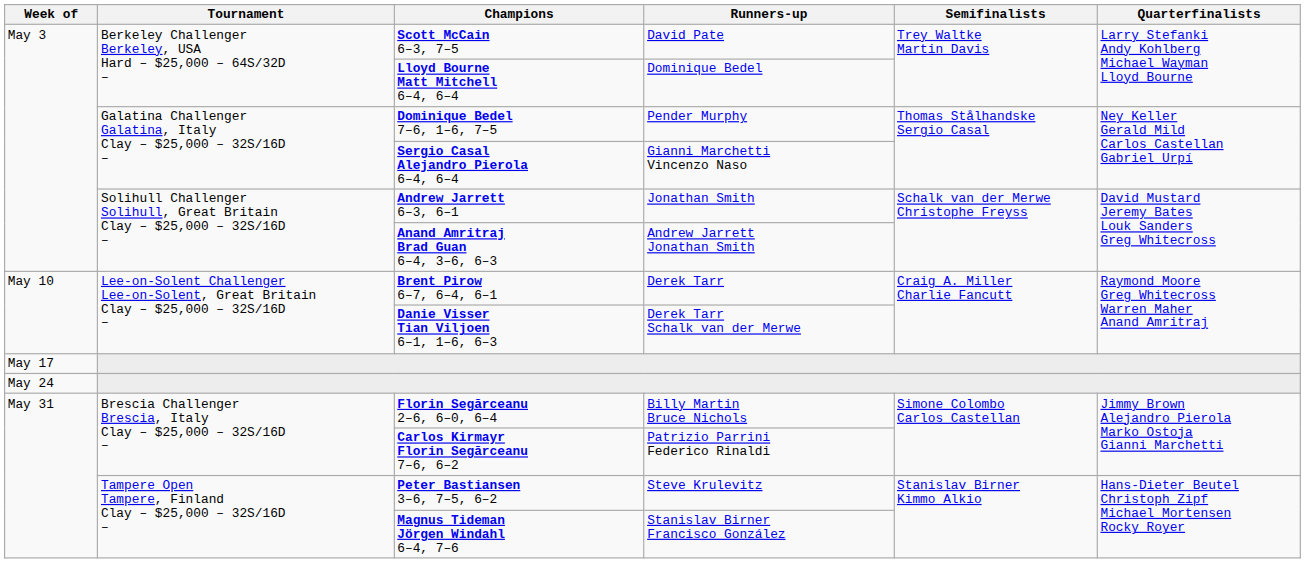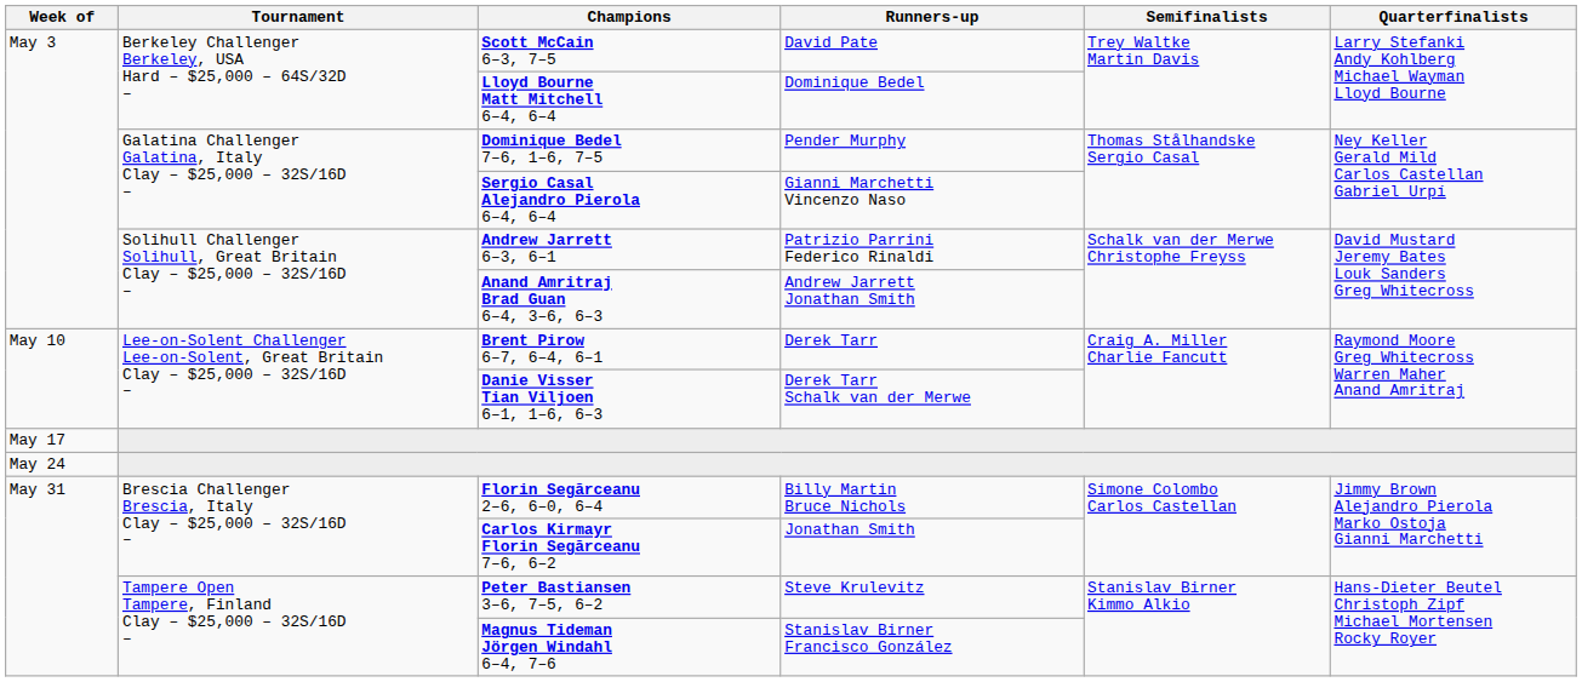Andrew Jarrett 6–3, 6–1 | Runners-up: Jonathan Smith -> Patrizio Parrini Federico Rinaldi
Carlos Kirmayr Florin Segărceanu 7–6, 6–2 | Runners-up: Patrizio Parrini Federico Rinaldi -> Jonathan Smith
